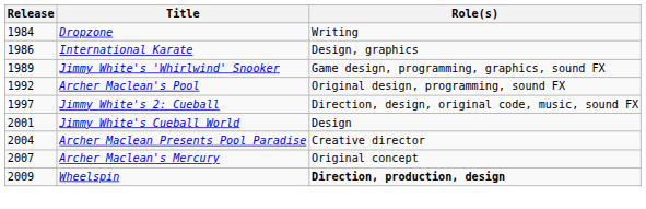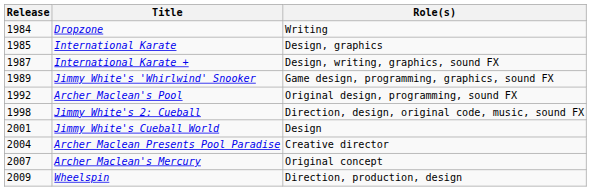International Karate | Release: 1986 -> 1985
+ row: 1987 | International Karate + | Design, writing, graphics, sound FX
Jimmy White's 2: Cueball | Release: 1997 -> 1998
Wheelspin | Role(s): bold -> normal
